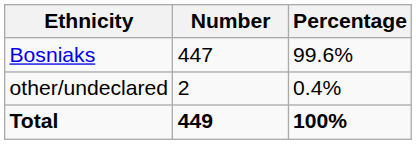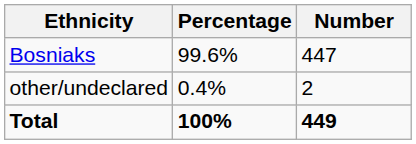columns swapped: Number <-> Percentage
